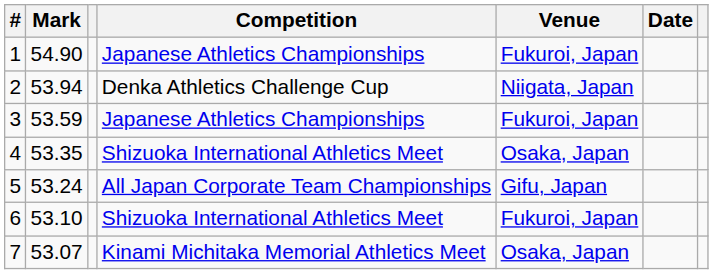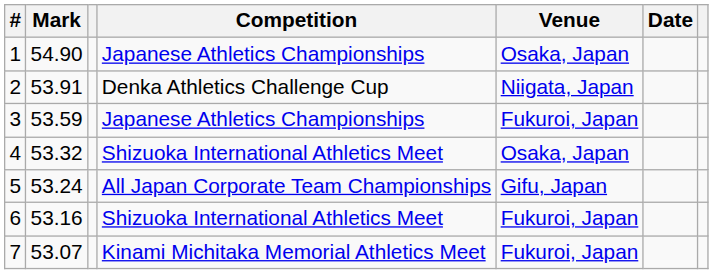1 | Venue: Fukuroi, Japan -> Osaka, Japan
2 | Mark: 53.94 -> 53.91
4 | Mark: 53.35 -> 53.32
6 | Mark: 53.10 -> 53.16
7 | Venue: Osaka, Japan -> Fukuroi, Japan
